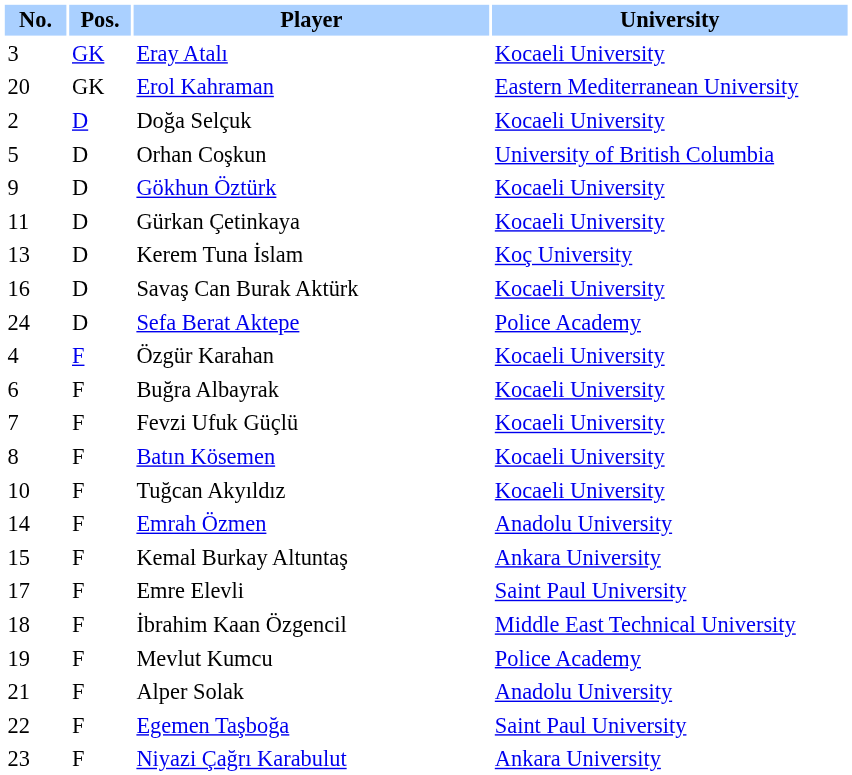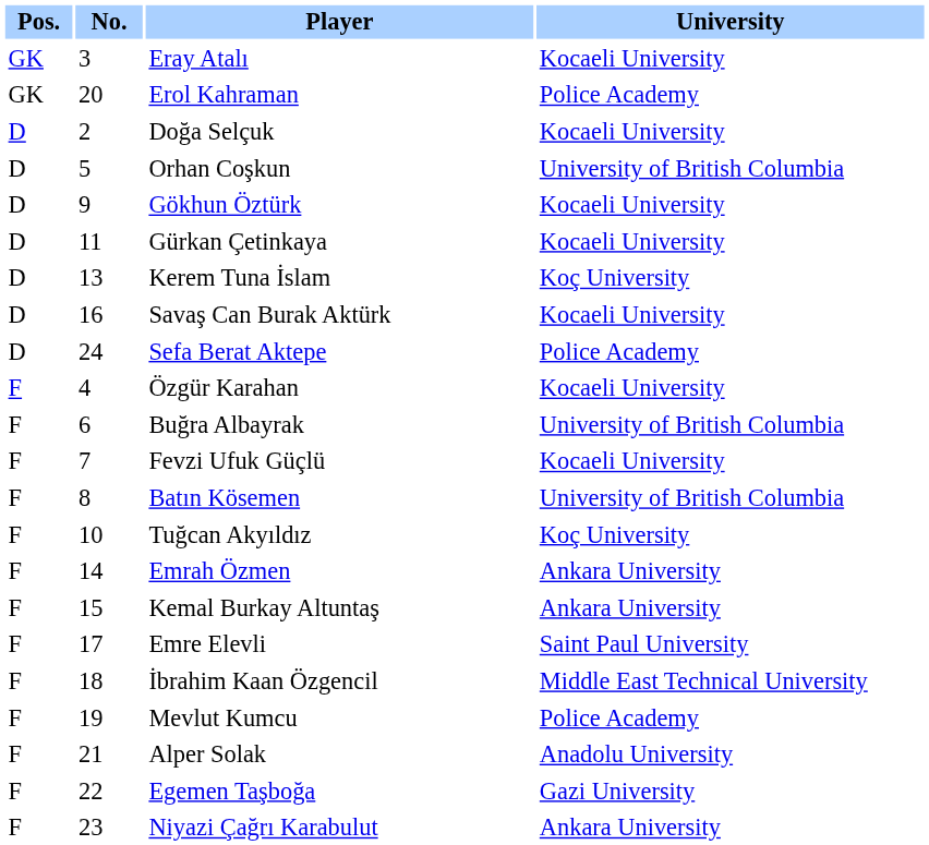columns swapped: Pos. <-> No.
Erol Kahraman | University: Eastern Mediterranean University -> Police Academy
Buğra Albayrak | University: Kocaeli University -> University of British Columbia
Batın Kösemen | University: Kocaeli University -> University of British Columbia
Tuğcan Akyıldız | University: Kocaeli University -> Koç University
Emrah Özmen | University: Anadolu University -> Ankara University
Egemen Taşboğa | University: Saint Paul University -> Gazi University
